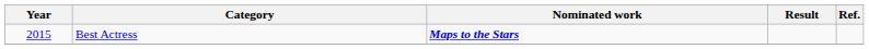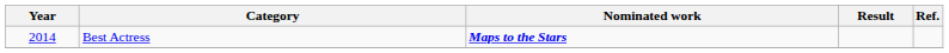Best Actress | Year: 2015 -> 2014
